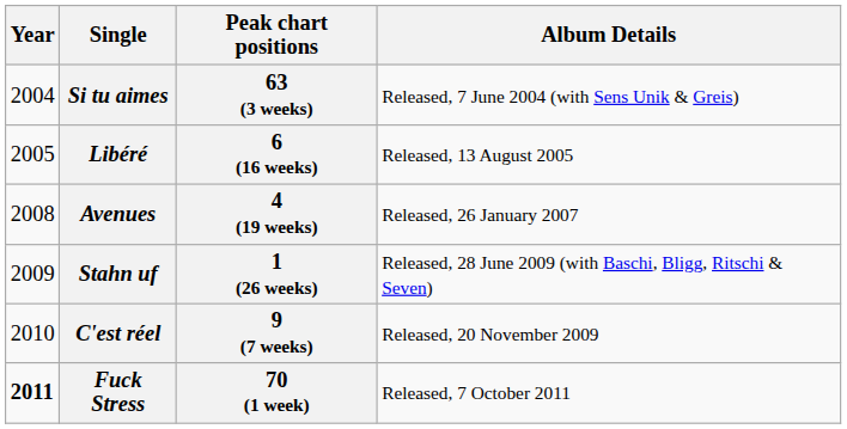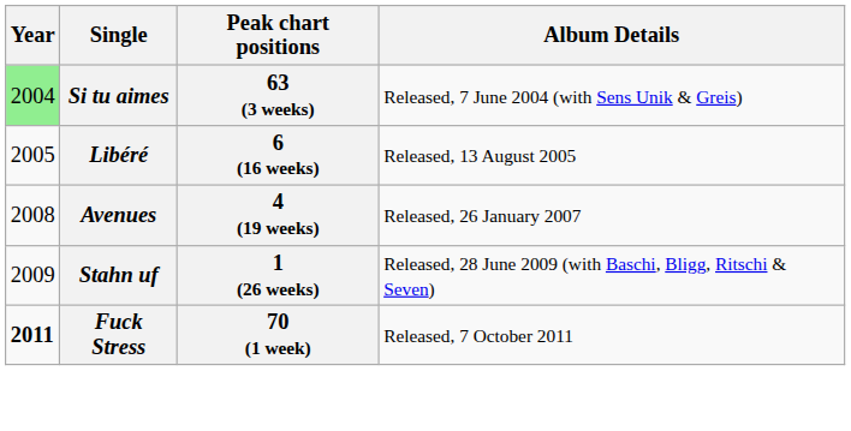Si tu aimes | Year: no background -> lightgreen background
- row: 2010 | C'est réel | 9 (7 weeks) | Released, 20 November 2009
